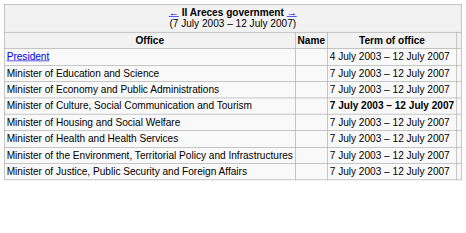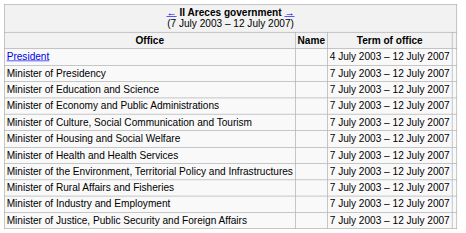+ row: Minister of Presidency | 7 July 2003 – 12 July 2007
Minister of Culture, Social Communication and Tourism | column 3: bold -> normal
+ row: Minister of Rural Affairs and Fisheries | 7 July 2003 – 12 July 2007
+ row: Minister of Industry and Employment | 7 July 2003 – 12 July 2007
